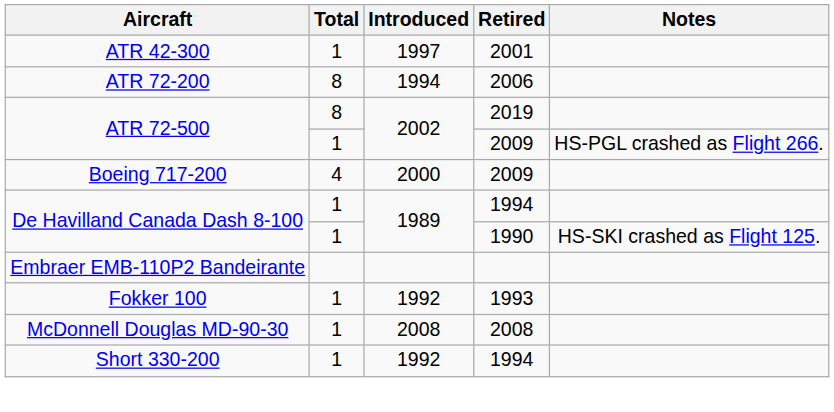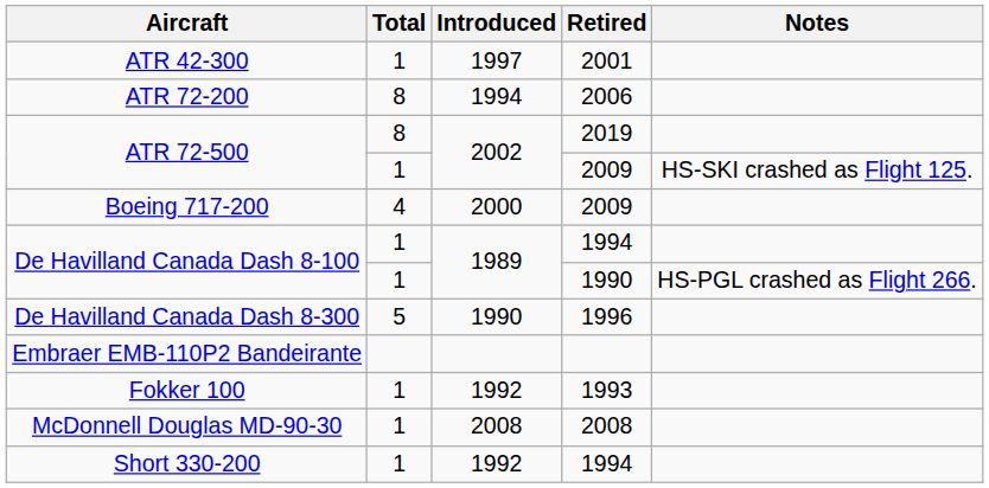ATR 72-500 / 2009 | Notes: HS-PGL crashed as Flight 266. -> HS-SKI crashed as Flight 125.
De Havilland Canada Dash 8-100 / 1990 | Notes: HS-SKI crashed as Flight 125. -> HS-PGL crashed as Flight 266.
+ row: De Havilland Canada Dash 8-300 | 5 | 1990 | 1996
